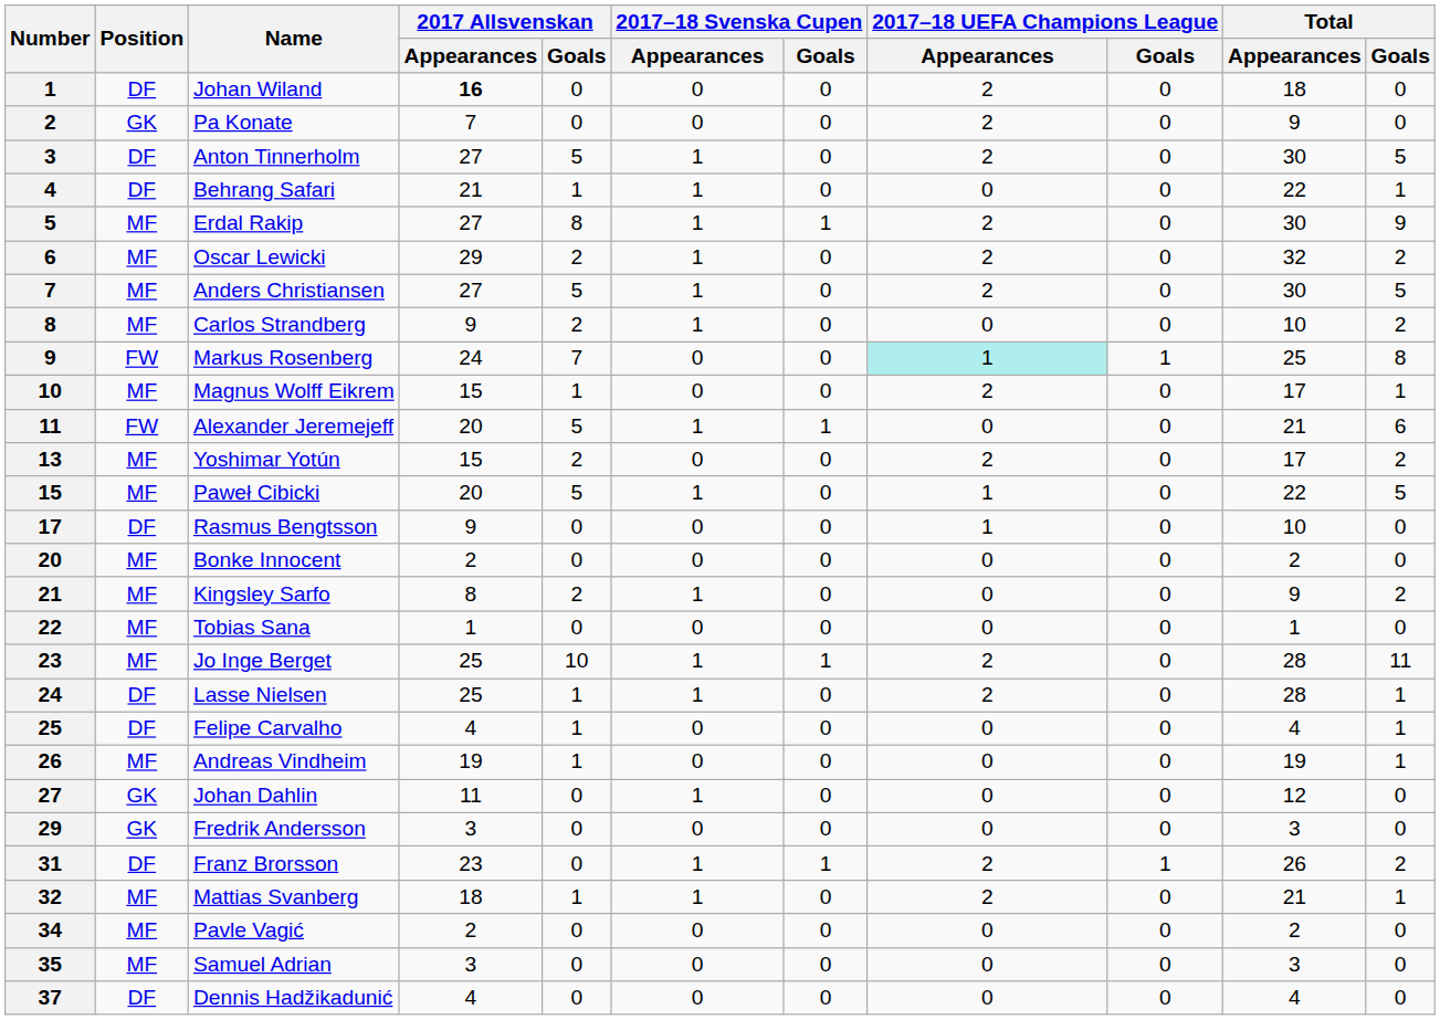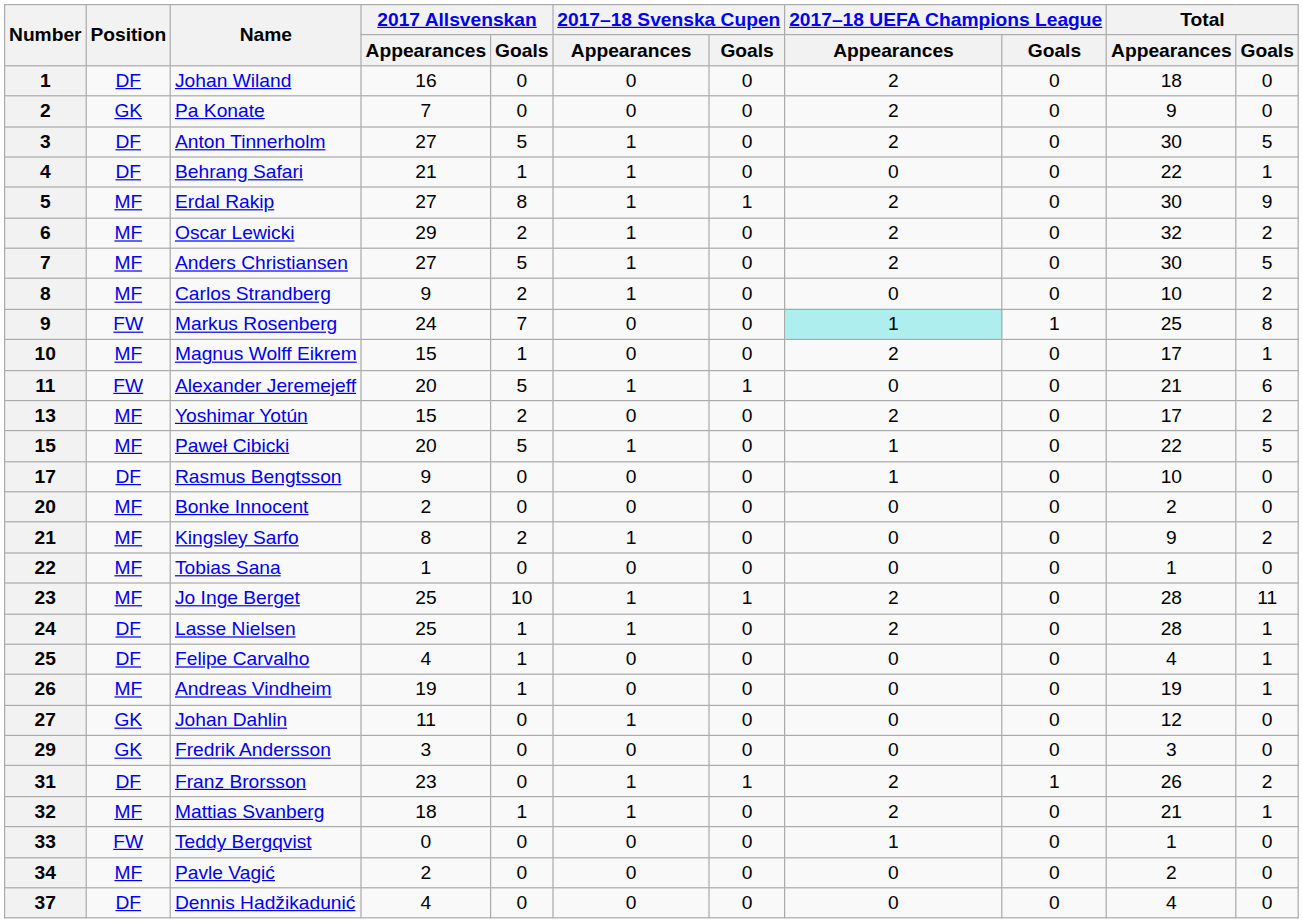Johan Wiland | 2017 Allsvenskan / Appearances: bold -> normal
+ row: 33 | FW | Teddy Bergqvist | 0 | 0 | 0 | 0 | 1 | 0 | 1 | 0
- row: 35 | MF | Samuel Adrian | 3 | 0 | 0 | 0 | 0 | 0 | 3 | 0
